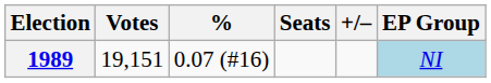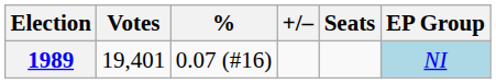columns swapped: Seats <-> +/–
1989 | Votes: 19,151 -> 19,401
